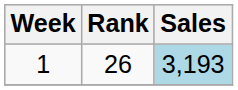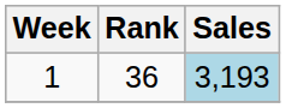1 | Rank: 26 -> 36
